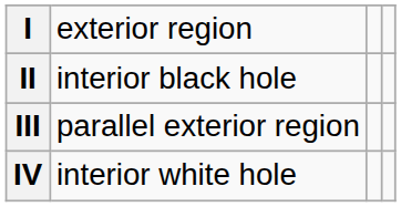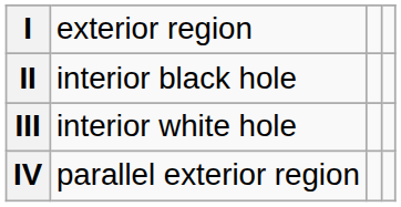III | column 2: parallel exterior region -> interior white hole
IV | column 2: interior white hole -> parallel exterior region
